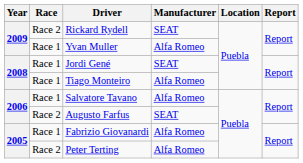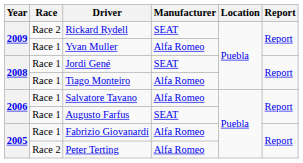Augusto Farfus | Race: Race 2 -> Race 1
